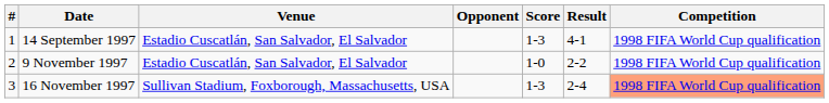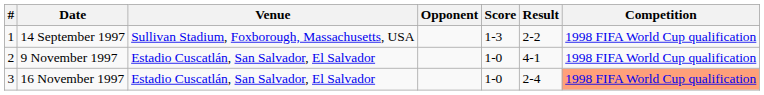14 September 1997 | Venue: Estadio Cuscatlán, San Salvador, El Salvador -> Sullivan Stadium, Foxborough, Massachusetts, USA
14 September 1997 | Result: 4-1 -> 2-2
9 November 1997 | Result: 2-2 -> 4-1
16 November 1997 | Venue: Sullivan Stadium, Foxborough, Massachusetts, USA -> Estadio Cuscatlán, San Salvador, El Salvador
16 November 1997 | Score: 1-3 -> 1-0
